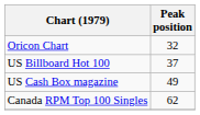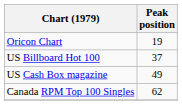Oricon Chart | Peak position: 32 -> 19
